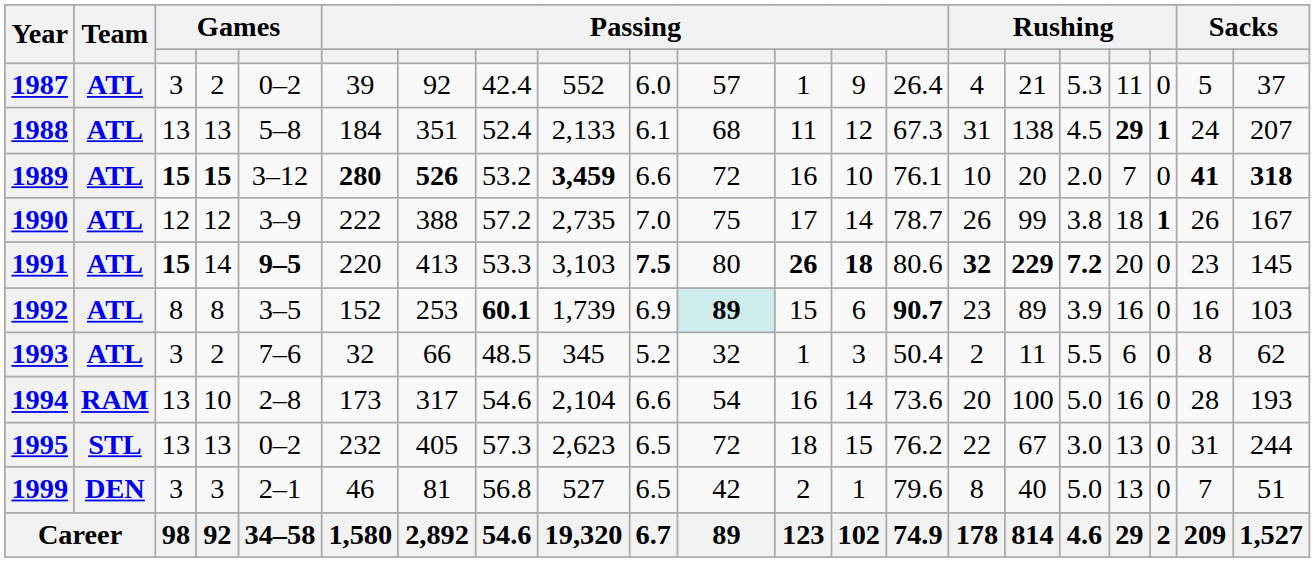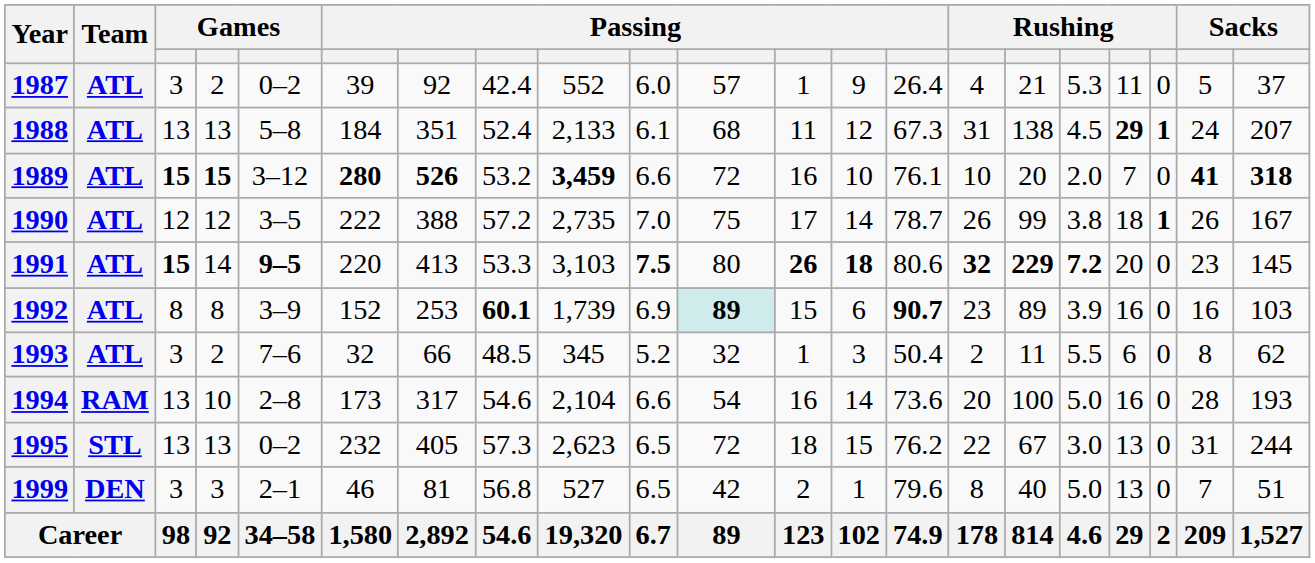1990 | column 5: 3–9 -> 3–5
1992 | column 5: 3–5 -> 3–9
